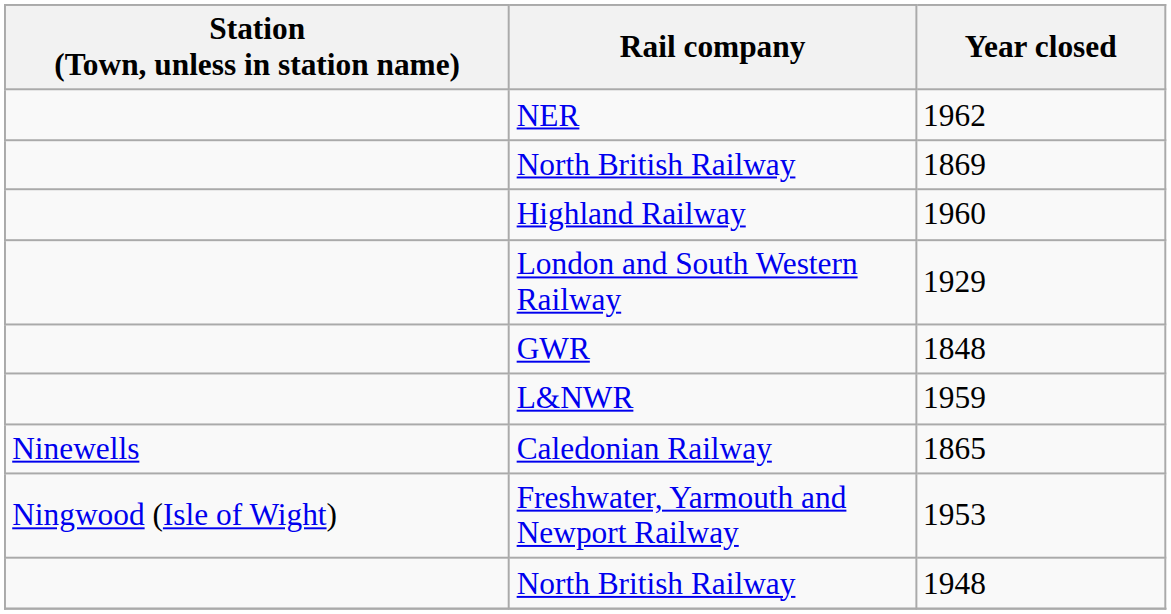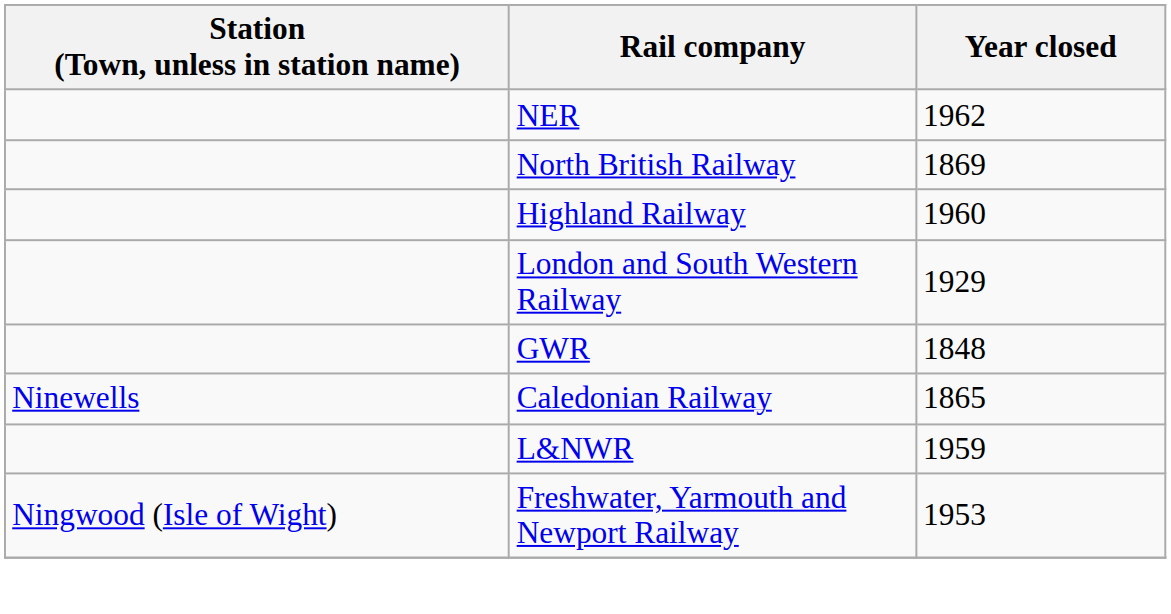rows swapped: 1959 <-> 1865
- row: North British Railway | 1948
